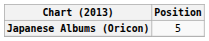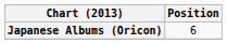Japanese Albums (Oricon) | Position: 5 -> 6
